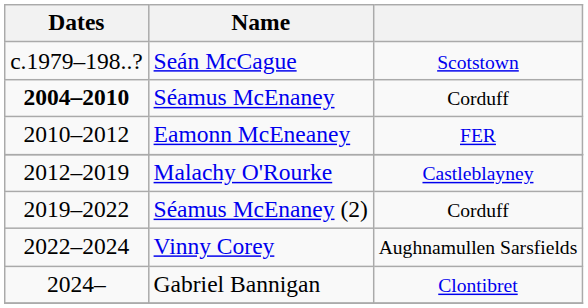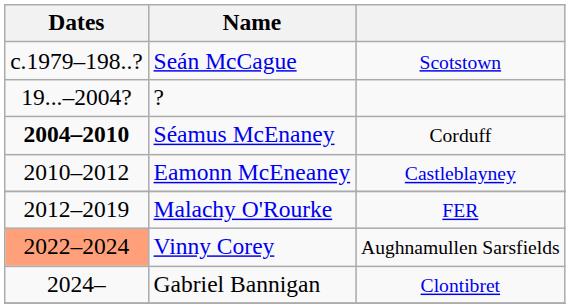+ row: 19...–2004? | ?
Eamonn McEneaney | column 3: FER -> Castleblayney
Malachy O'Rourke | column 3: Castleblayney -> FER
- row: 2019–2022 | Séamus McEnaney (2) | Corduff
Vinny Corey | Dates: no background -> lightsalmon background
